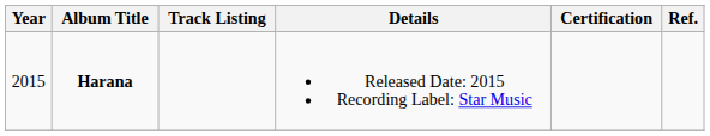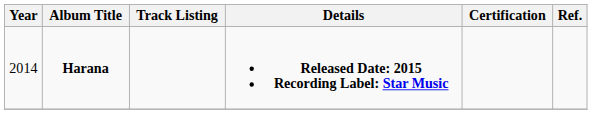Harana | Year: 2015 -> 2014
Harana | Details: normal -> bold
